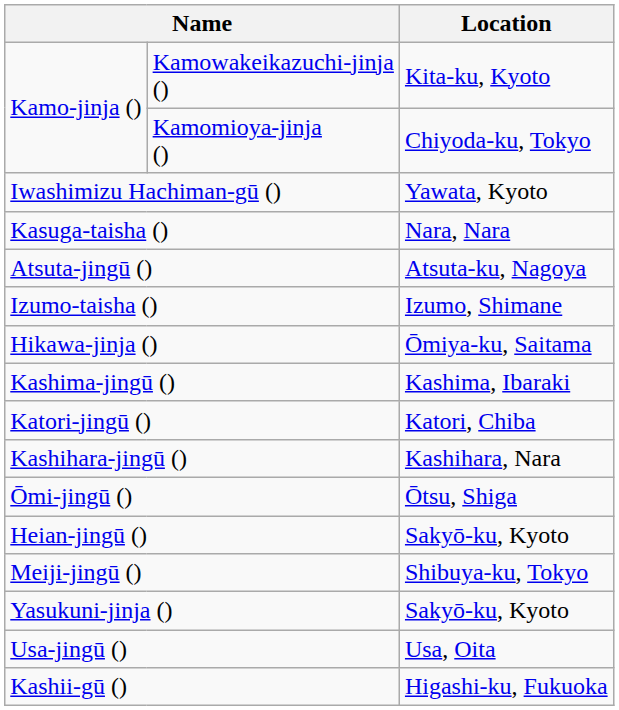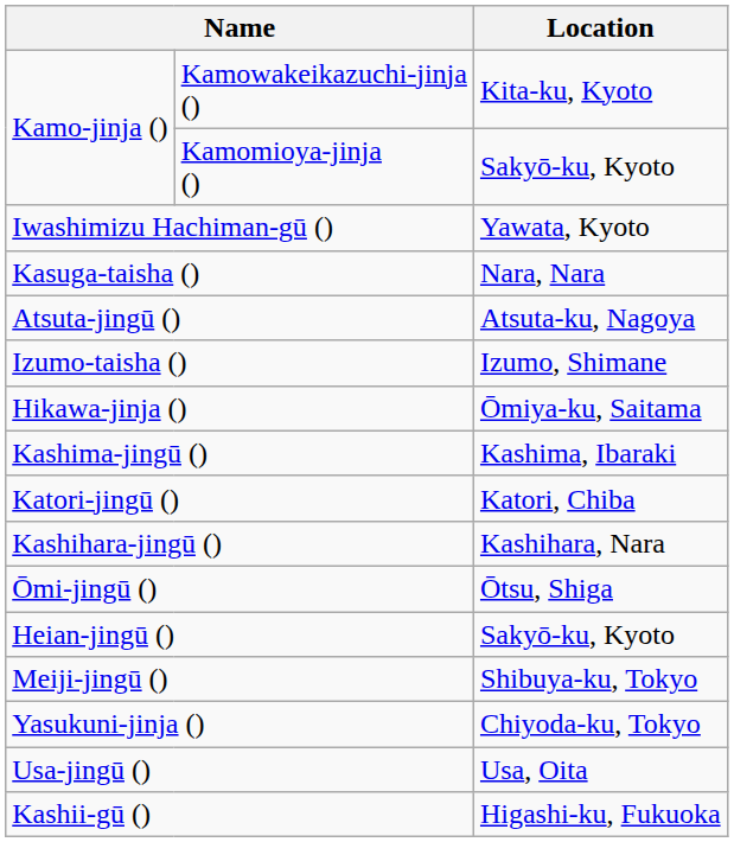Kamomioya-jinja () | Location: Chiyoda-ku, Tokyo -> Sakyō-ku, Kyoto
Yasukuni-jinja () | Location: Sakyō-ku, Kyoto -> Chiyoda-ku, Tokyo
